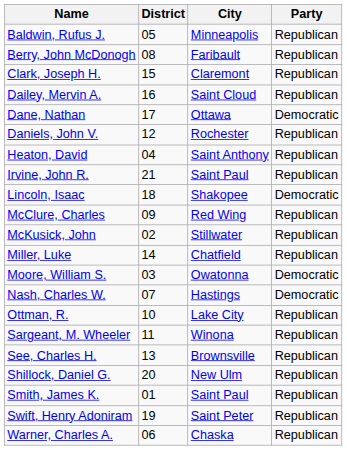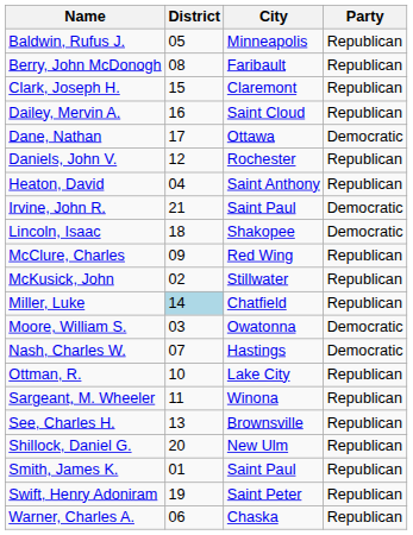Irvine, John R. | Party: Republican -> Democratic
Miller, Luke | District: no background -> lightblue background
